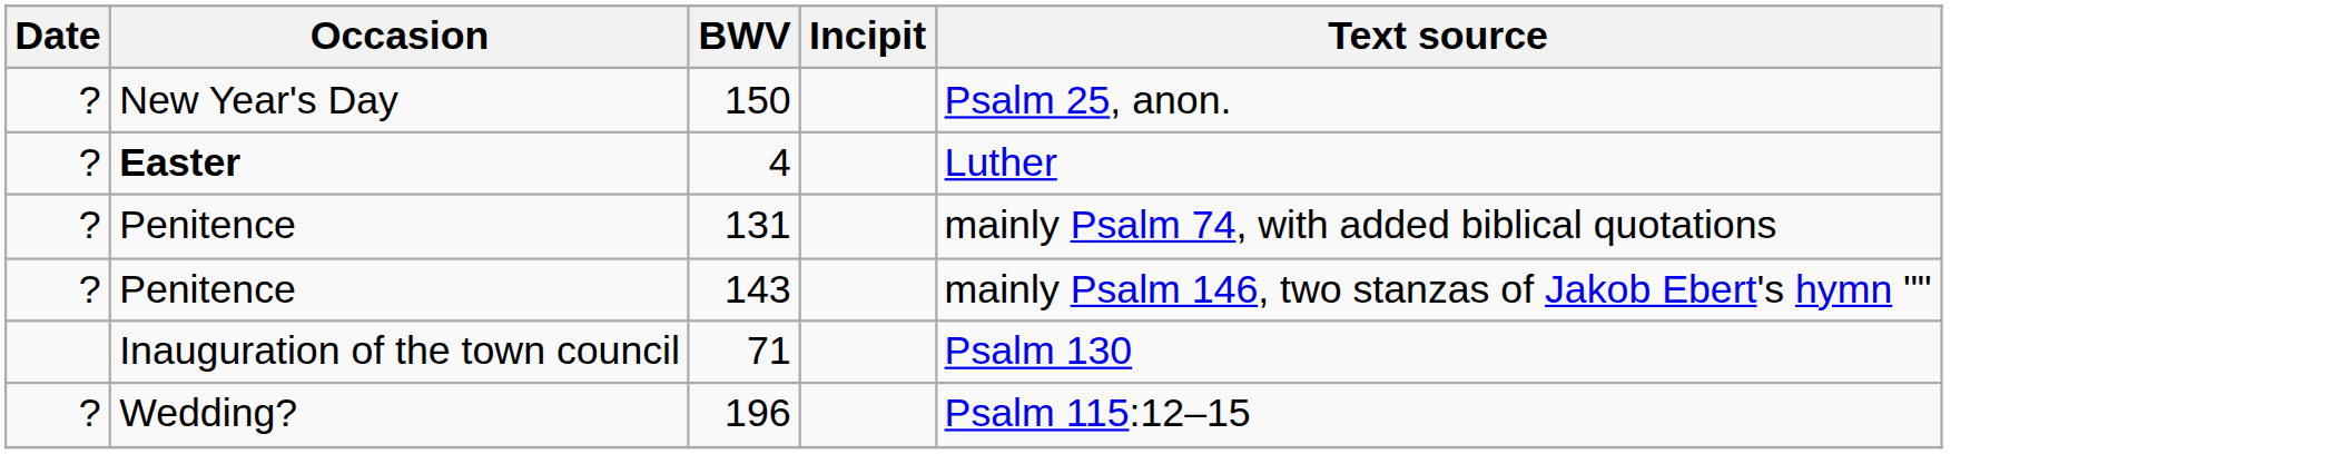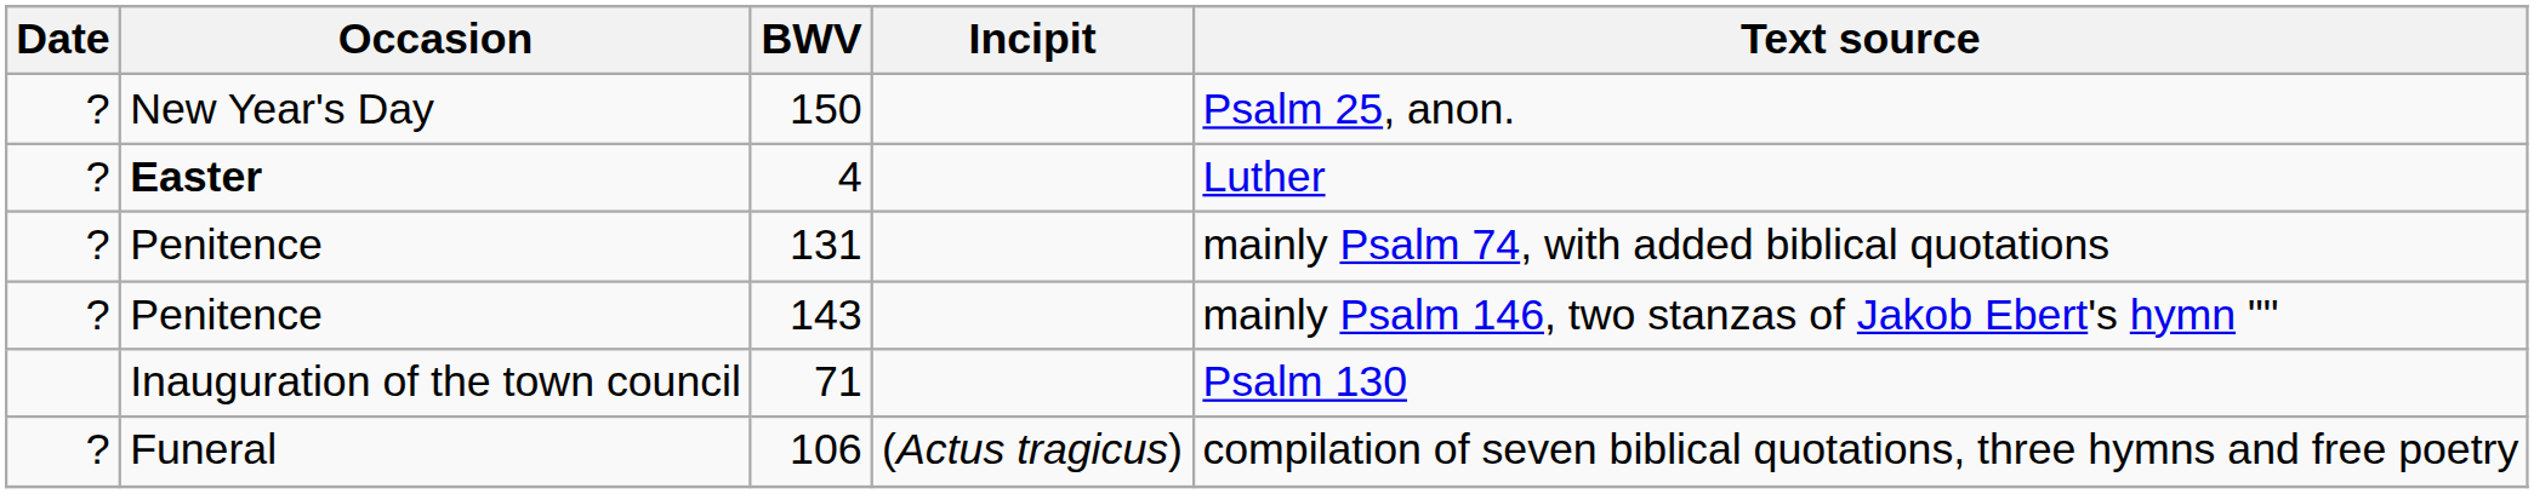- row: ? | Wedding? | 196 | Psalm 115:12–15
+ row: ? | Funeral | 106 | (Actus tragicus) | compilation of seven biblical quotations, three hymns and free poetry
